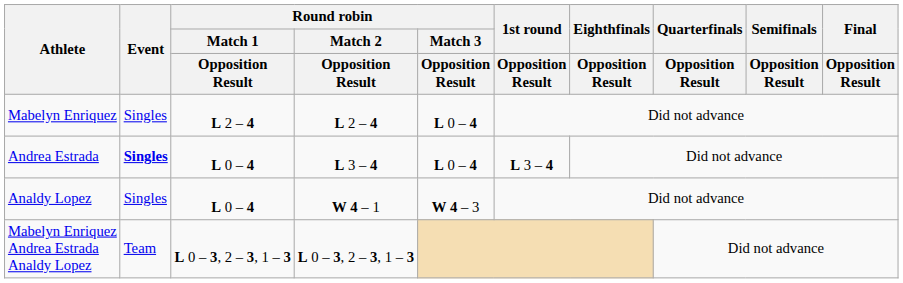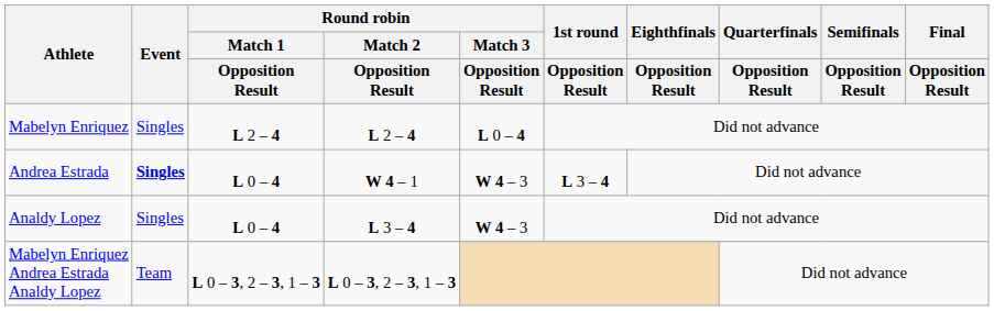Andrea Estrada | Round robin / Match 2 / Opposition Result: L 3 – 4 -> W 4 – 1
Andrea Estrada | Round robin / Match 3 / Opposition Result: L 0 – 4 -> W 4 – 3
Analdy Lopez | Round robin / Match 2 / Opposition Result: W 4 – 1 -> L 3 – 4
